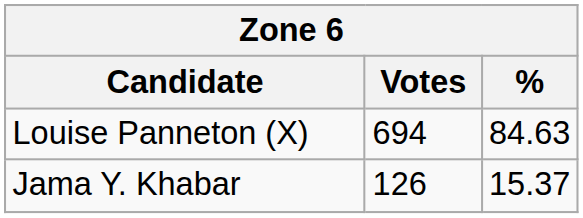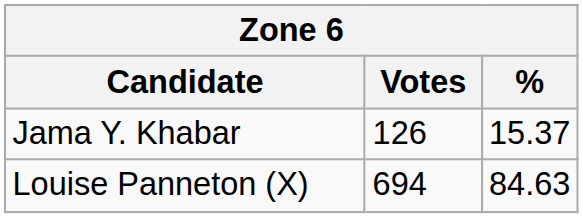rows swapped: Louise Panneton (X) <-> Jama Y. Khabar
